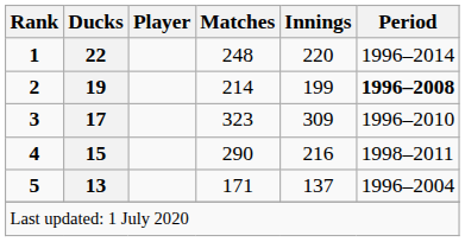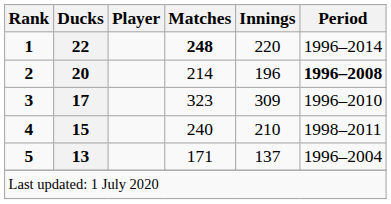1 | Matches: normal -> bold
2 | Ducks: 19 -> 20
2 | Innings: 199 -> 196
4 | Matches: 290 -> 240
4 | Innings: 216 -> 210
